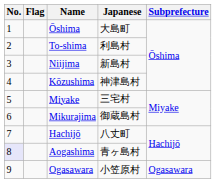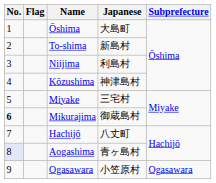To-shima | Japanese: 利島村 -> 新島村
Niijima | Japanese: 新島村 -> 利島村
Mikurajima | No.: normal -> bold
